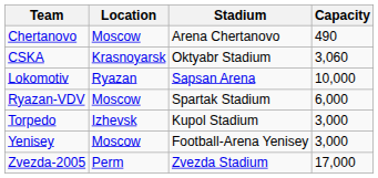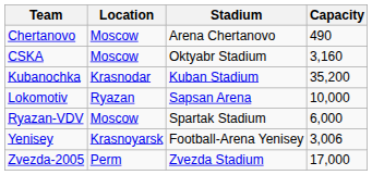CSKA | Location: Krasnoyarsk -> Moscow
CSKA | Capacity: 3,060 -> 3,160
+ row: Kubanochka | Krasnodar | Kuban Stadium | 35,200
- row: Torpedo | Izhevsk | Kupol Stadium | 3,000
Yenisey | Location: Moscow -> Krasnoyarsk
Yenisey | Capacity: 3,000 -> 3,006
